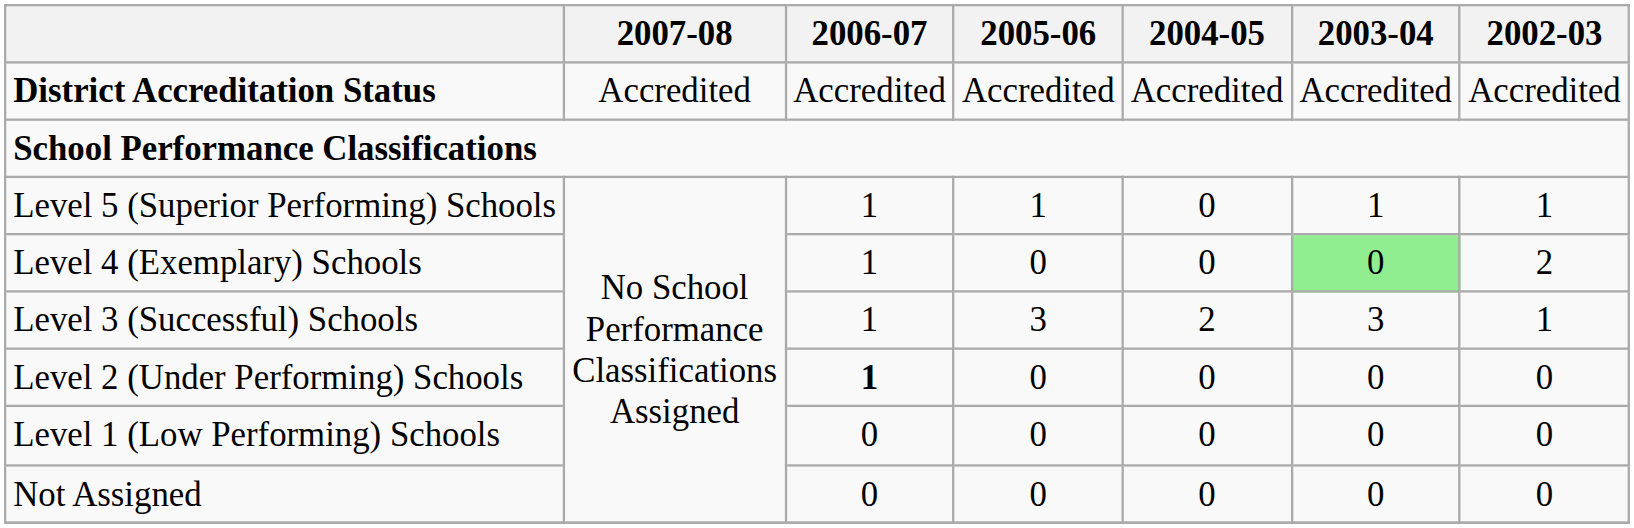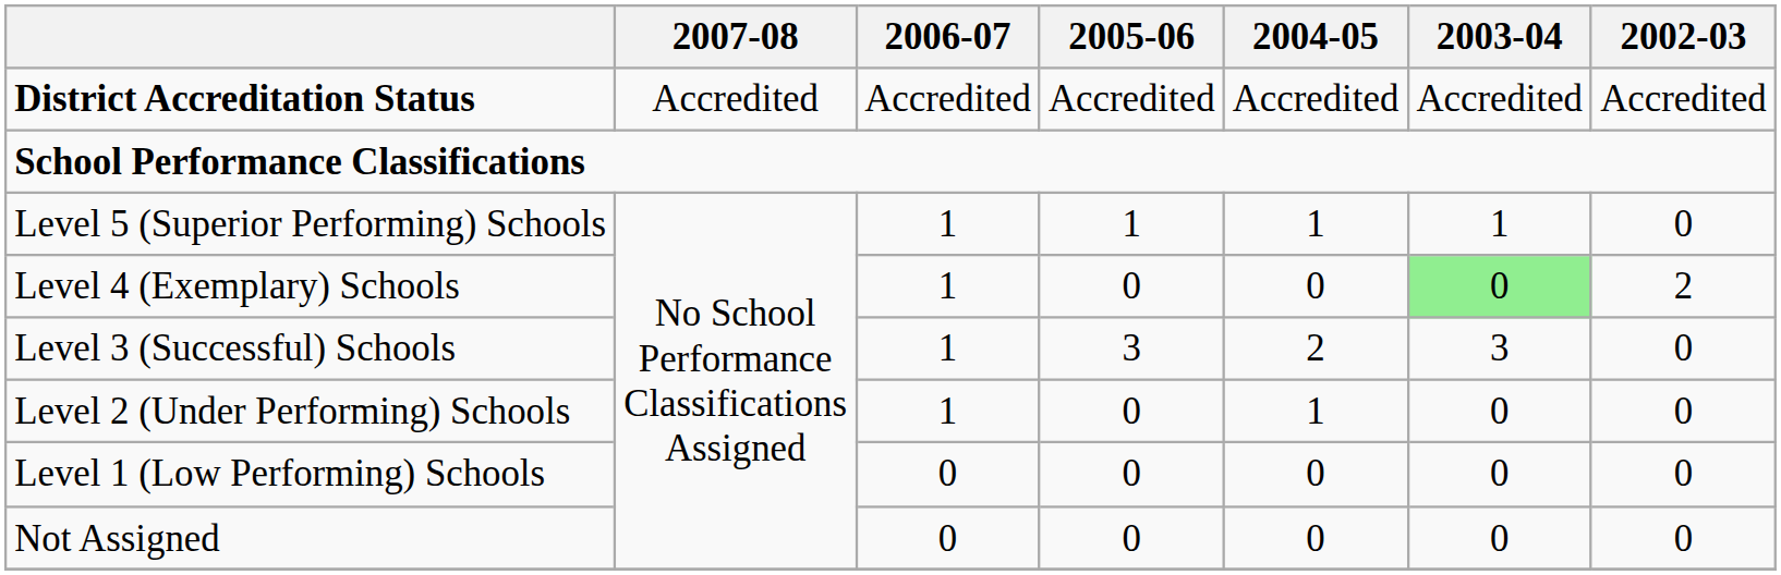Level 5 (Superior Performing) Schools | 2004-05: 0 -> 1
Level 5 (Superior Performing) Schools | 2002-03: 1 -> 0
Level 3 (Successful) Schools | 2002-03: 1 -> 0
Level 2 (Under Performing) Schools | 2006-07: bold -> normal
Level 2 (Under Performing) Schools | 2004-05: 0 -> 1
